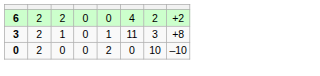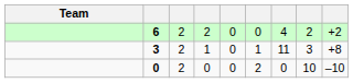+ column: Team
